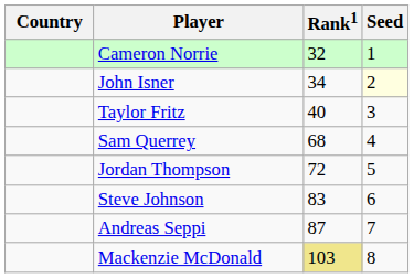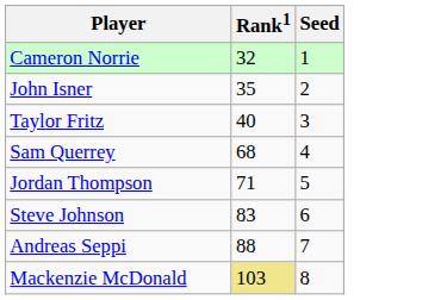- column: Country
John Isner | Rank1: 34 -> 35
John Isner | Seed: lightyellow background -> no background
Jordan Thompson | Rank1: 72 -> 71
Andreas Seppi | Rank1: 87 -> 88
